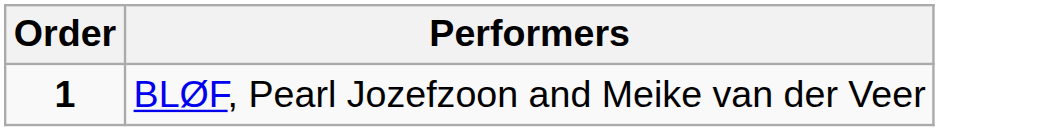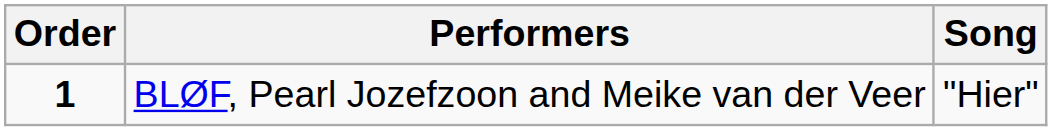+ column: Song | "Hier"
